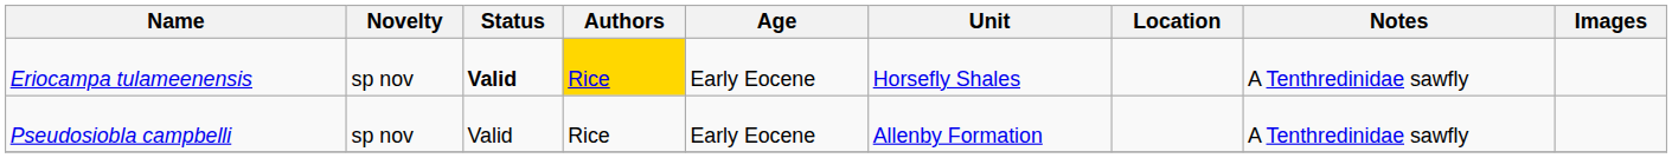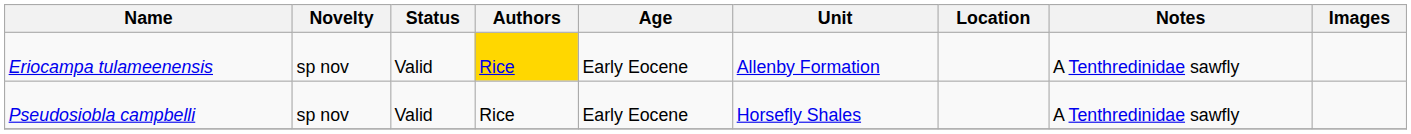Eriocampa tulameenensis | Status: bold -> normal
Eriocampa tulameenensis | Unit: Horsefly Shales -> Allenby Formation
Pseudosiobla campbelli | Unit: Allenby Formation -> Horsefly Shales
